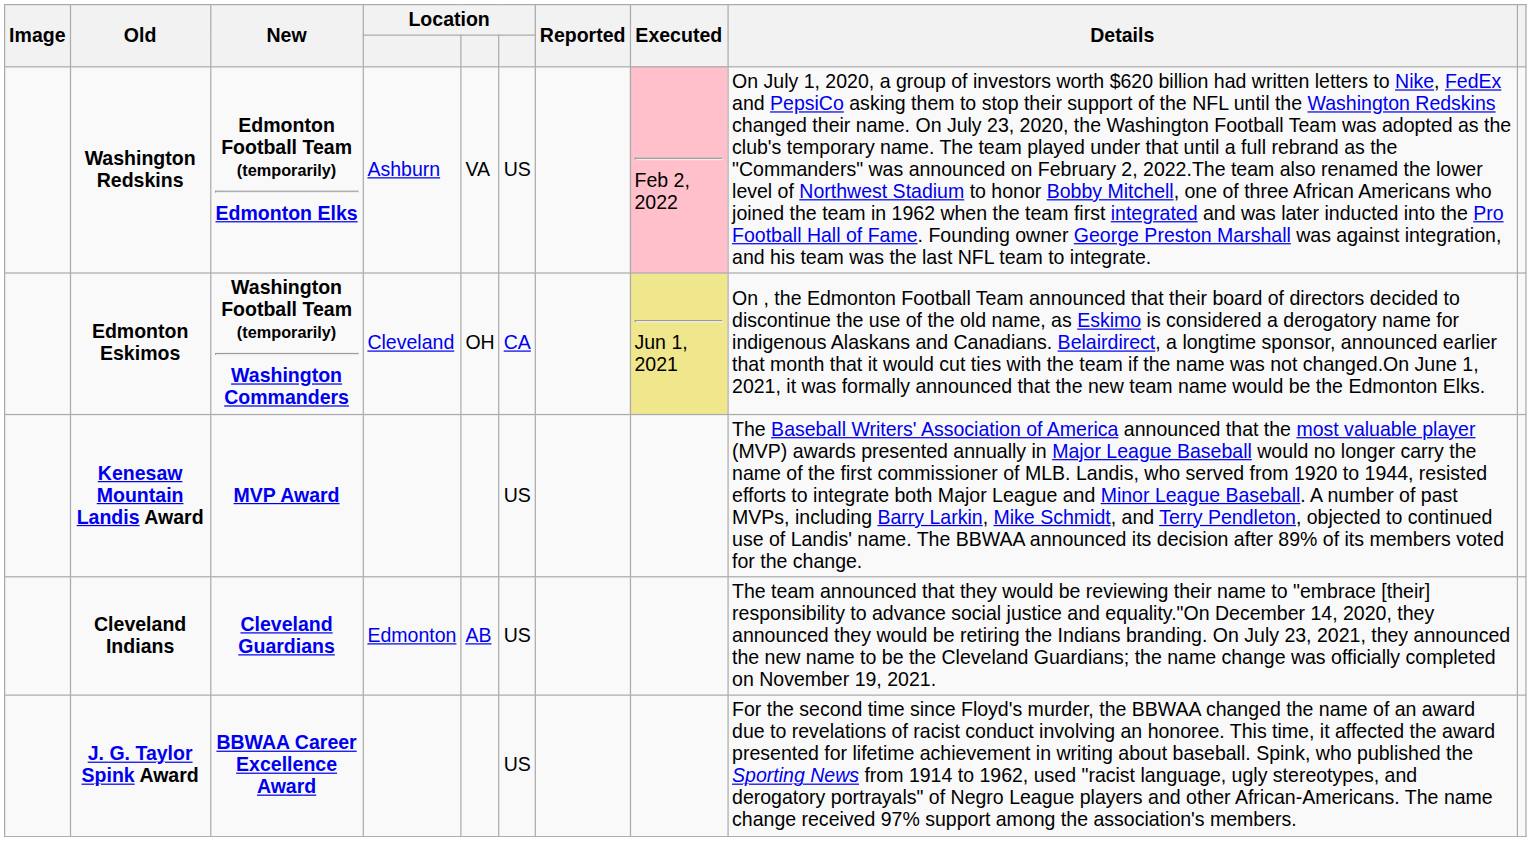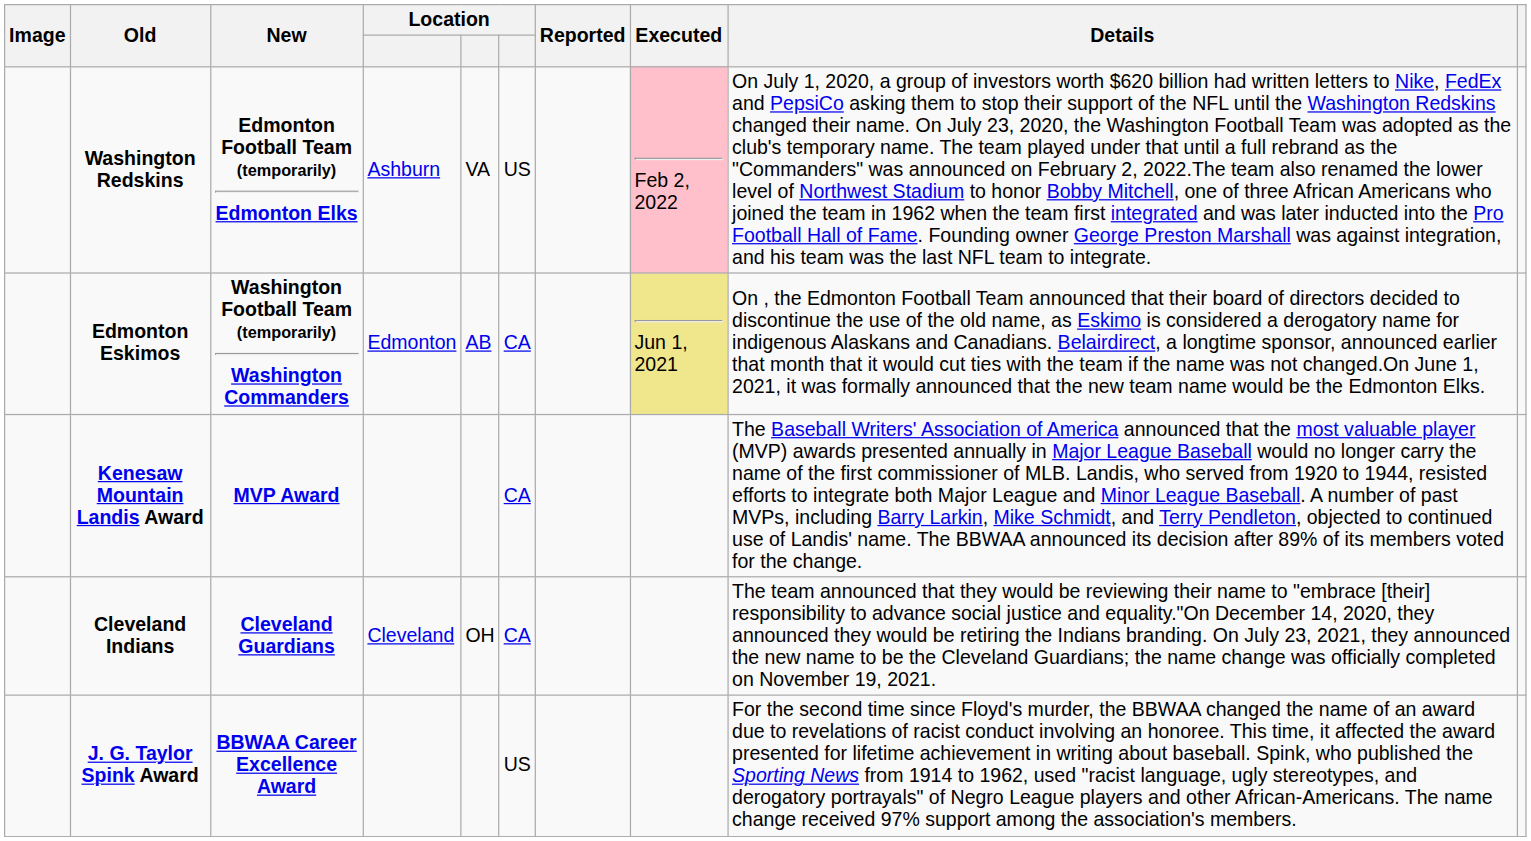Edmonton Eskimos | column 4: Cleveland -> Edmonton
Edmonton Eskimos | column 5: OH -> AB
Kenesaw Mountain Landis Award | column 6: US -> CA
Cleveland Indians | column 4: Edmonton -> Cleveland
Cleveland Indians | column 5: AB -> OH
Cleveland Indians | column 6: US -> CA
